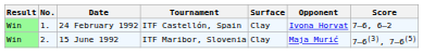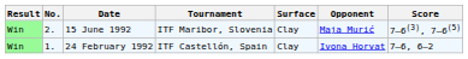rows swapped: 24 February 1992 <-> 15 June 1992
